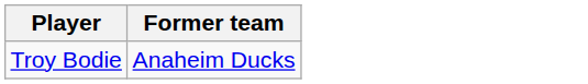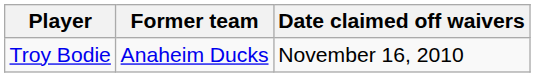+ column: Date claimed off waivers | November 16, 2010
